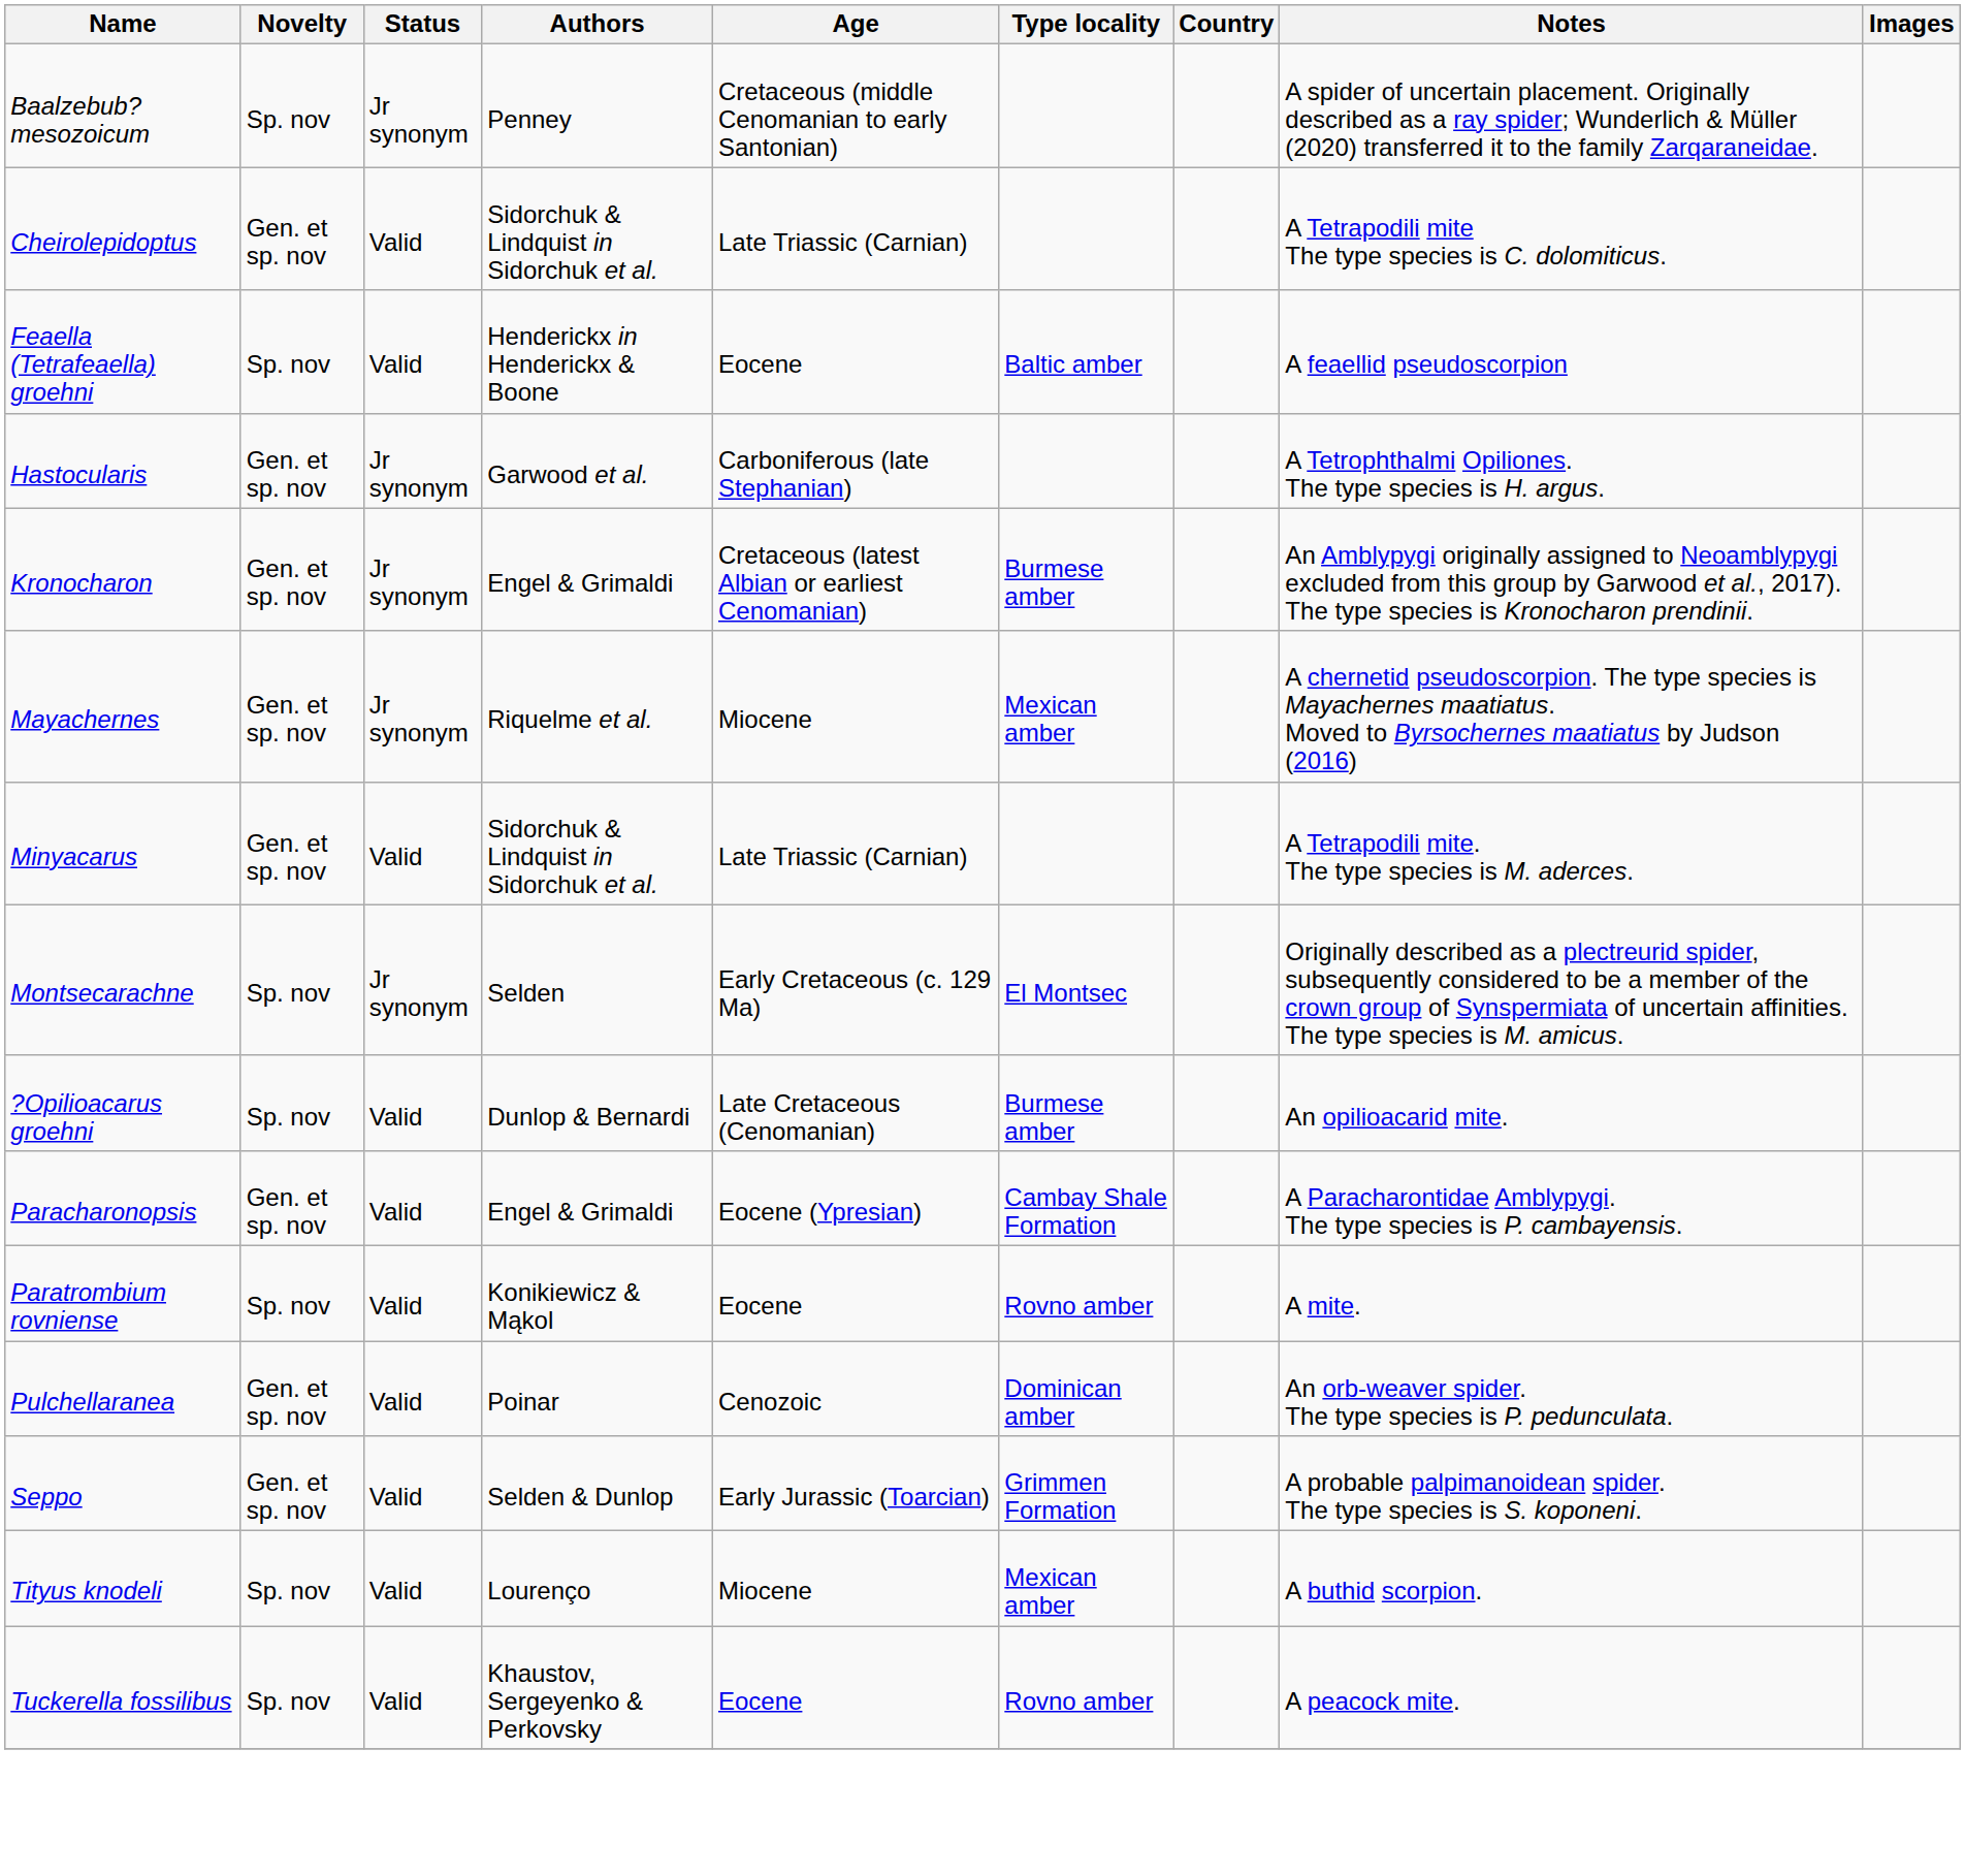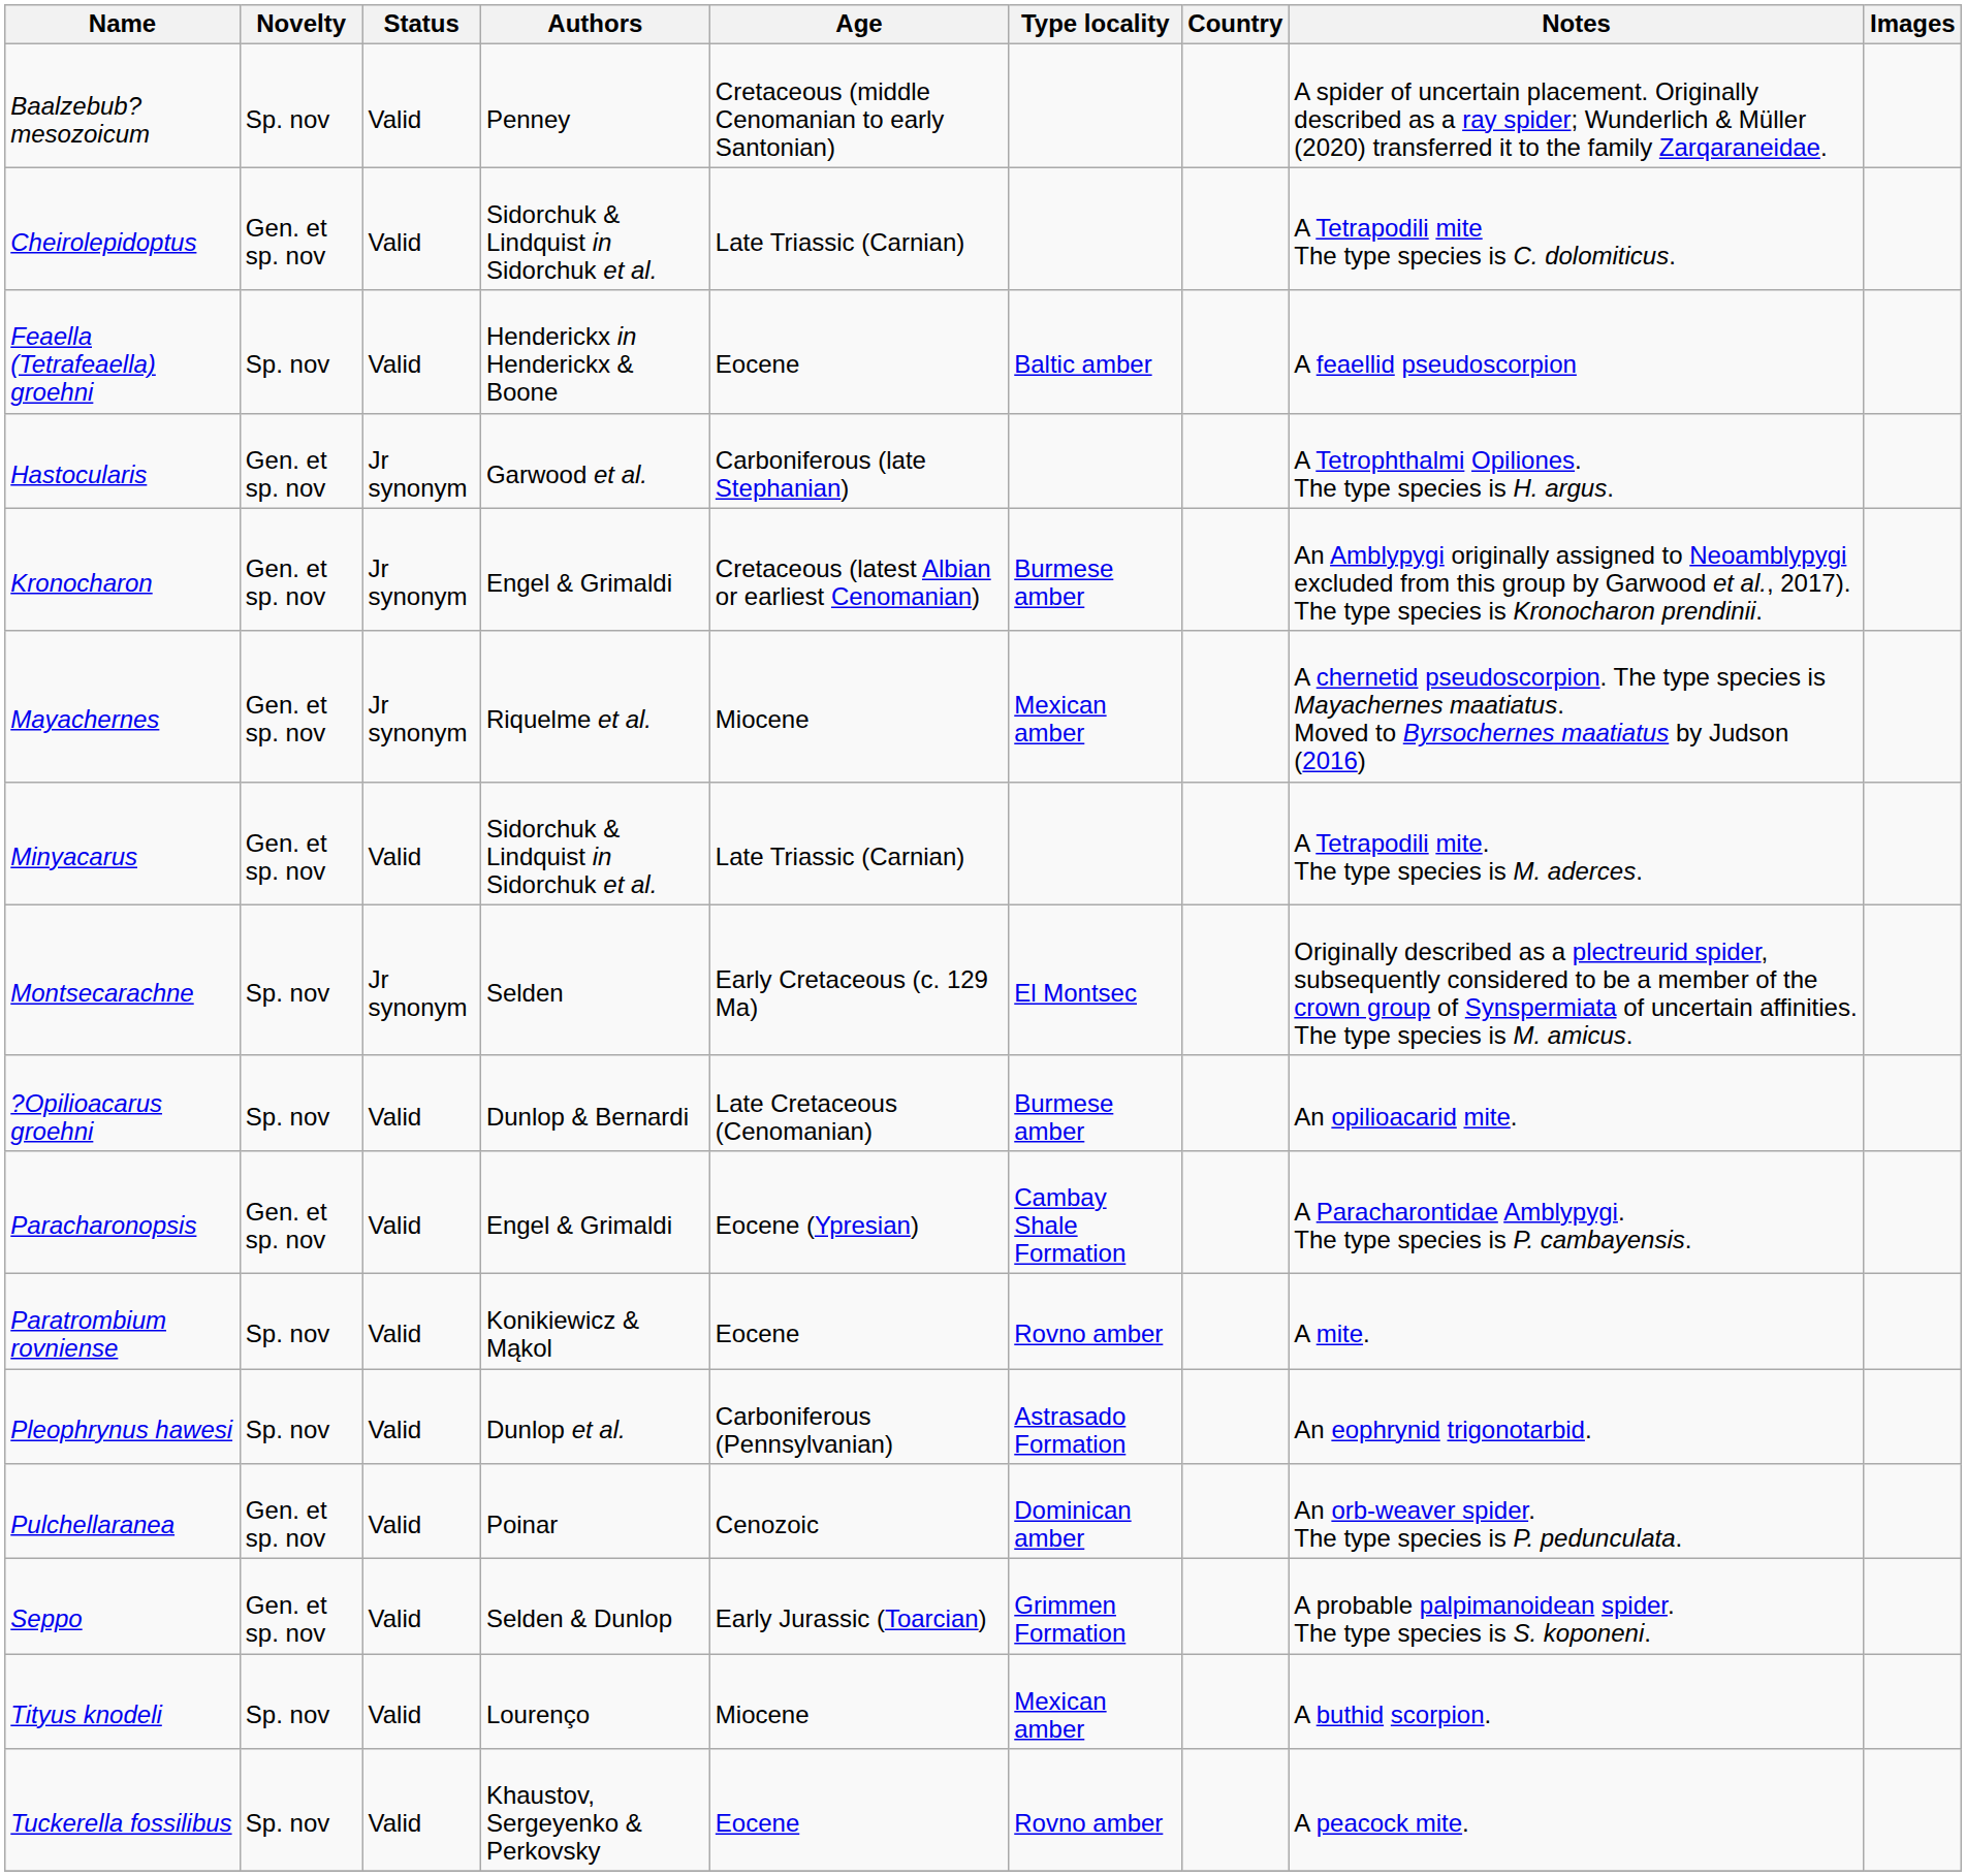Baalzebub? mesozoicum | Status: Jr synonym -> Valid
+ row: Pleophrynus hawesi | Sp. nov | Valid | Dunlop et al. | Carboniferous (Pennsylvanian) | Astrasado Formation | An eophrynid trigonotarbid.
